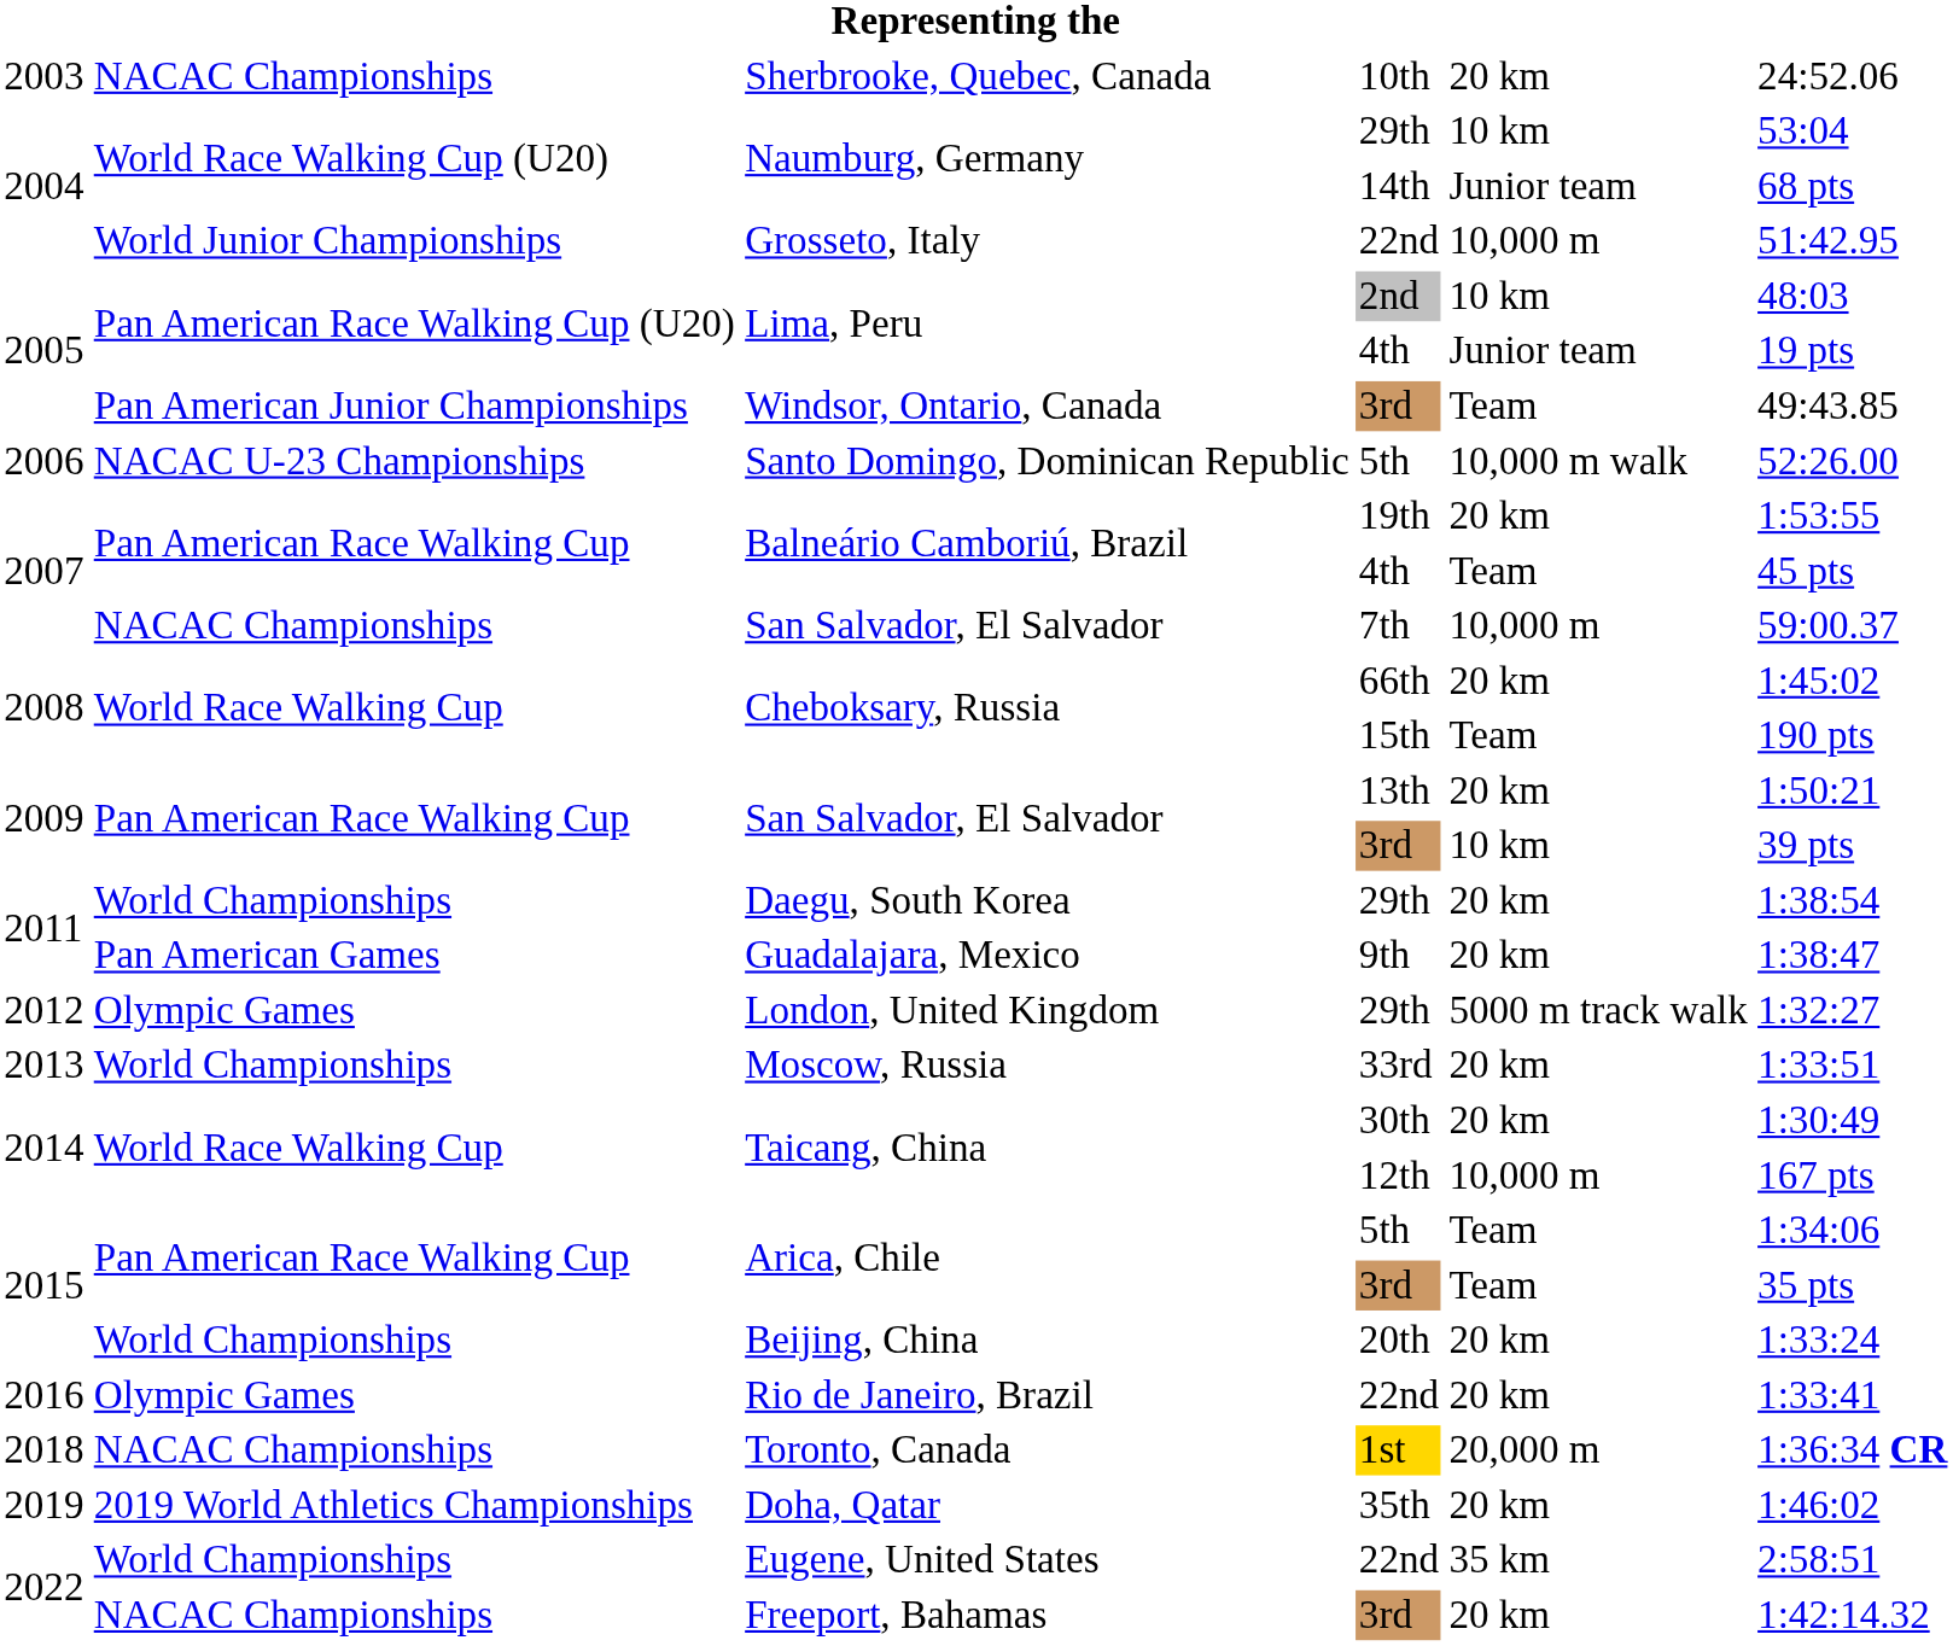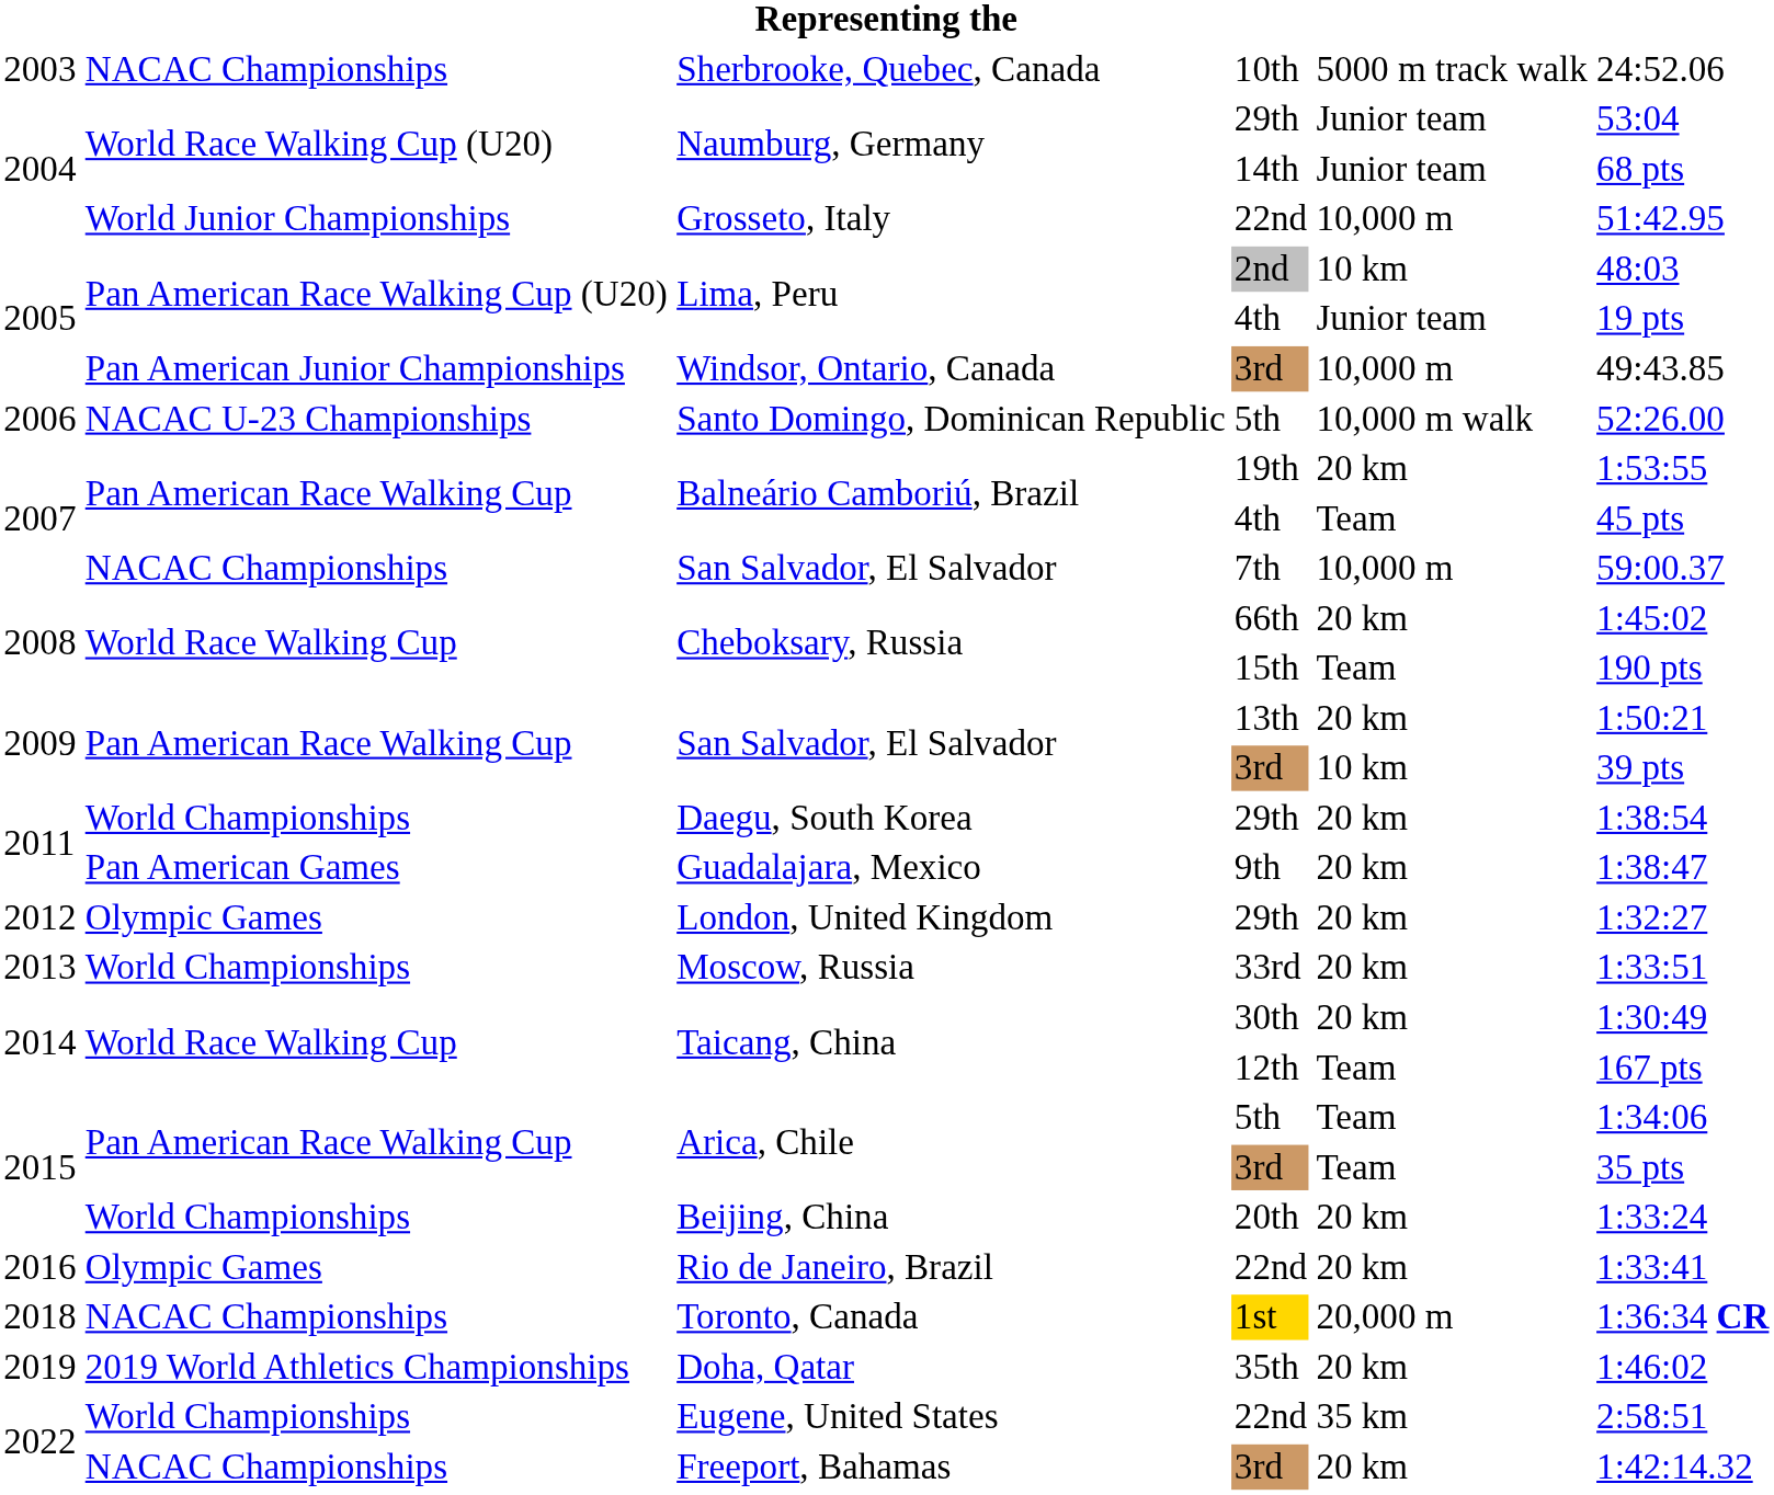Sherbrooke, Quebec, Canada | column 5: 20 km -> 5000 m track walk
Naumburg, Germany / 29th | column 5: 10 km -> Junior team
Windsor, Ontario, Canada | column 5: Team -> 10,000 m
London, United Kingdom | column 5: 5000 m track walk -> 20 km
Taicang, China / 12th | column 5: 10,000 m -> Team
